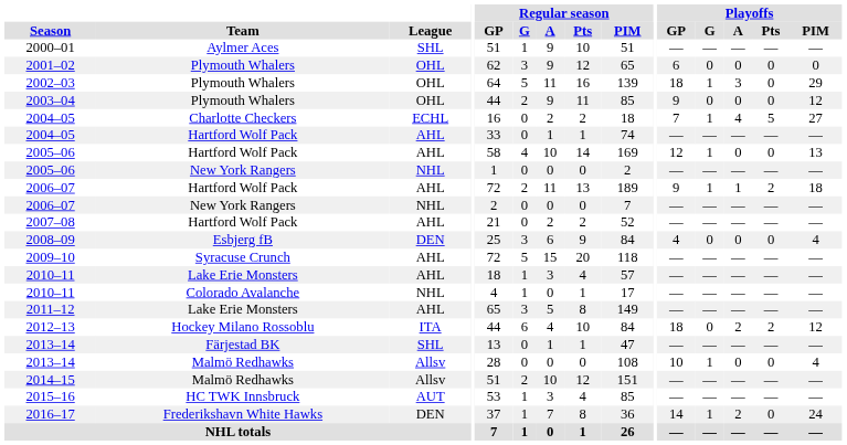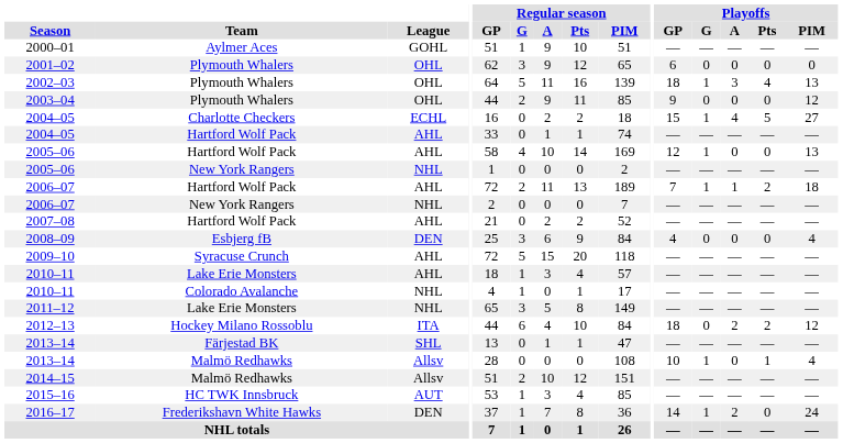2000–01 | League: SHL -> GOHL
2002–03 | Playoffs / Pts: 0 -> 4
2002–03 | Playoffs / PIM: 29 -> 13
2004–05 / Charlotte Checkers | Playoffs / GP: 7 -> 15
2006–07 / Hartford Wolf Pack | Playoffs / GP: 9 -> 7
2011–12 | League: AHL -> NHL
2013–14 / Malmö Redhawks | Playoffs / Pts: 0 -> 1
